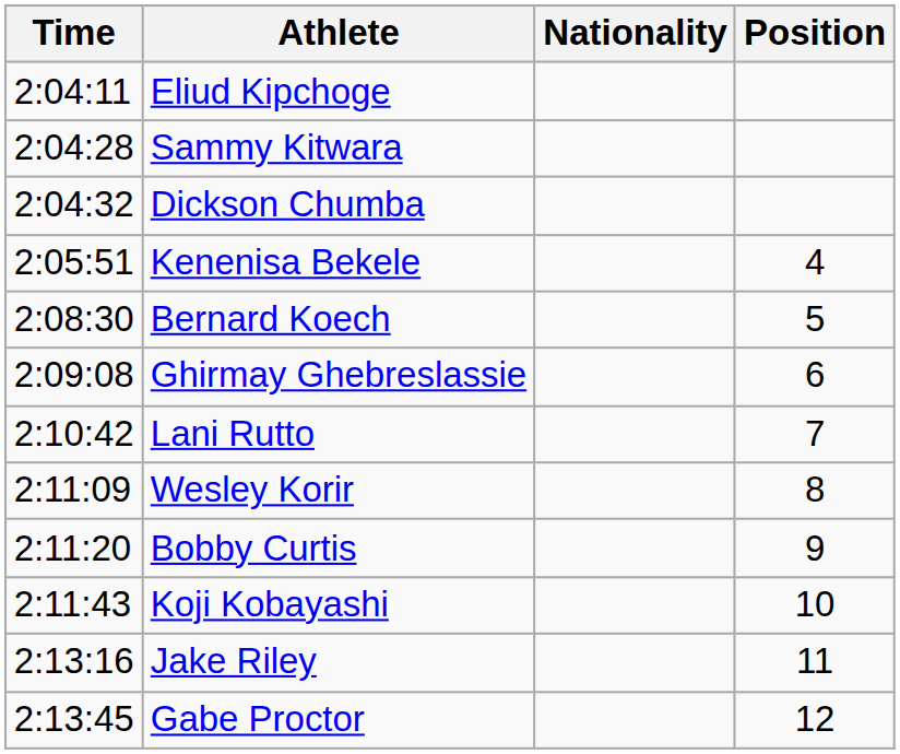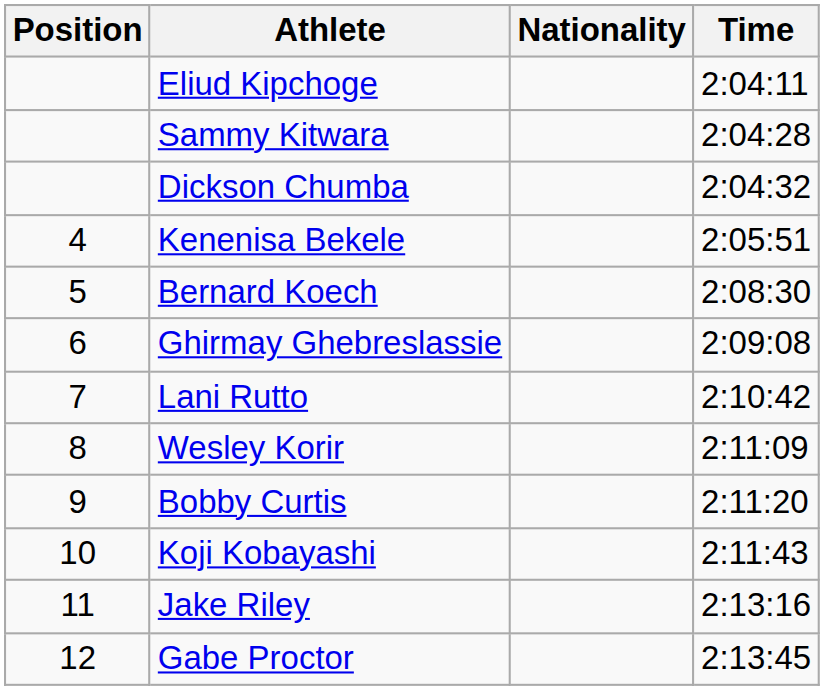columns swapped: Position <-> Time
